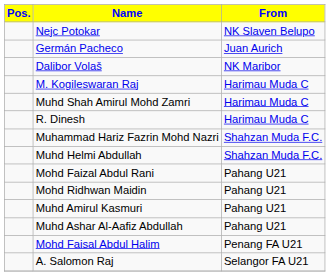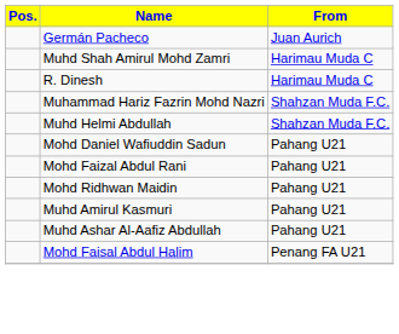- row: Nejc Potokar | NK Slaven Belupo
- row: Dalibor Volaš | NK Maribor
- row: M. Kogileswaran Raj | Harimau Muda C
+ row: Mohd Daniel Wafiuddin Sadun | Pahang U21
- row: A. Salomon Raj | Selangor FA U21
